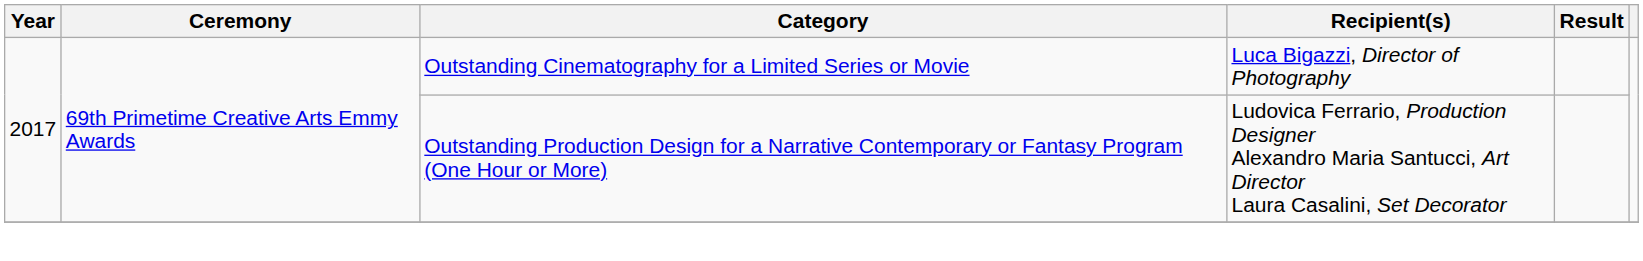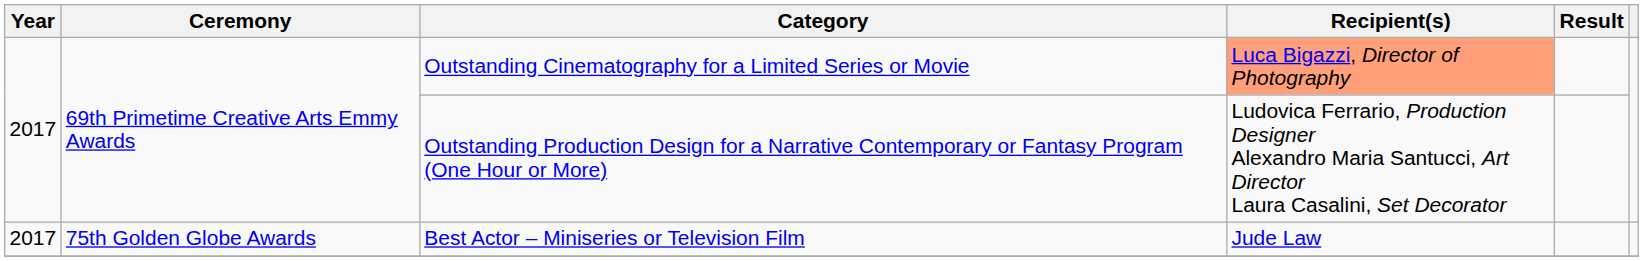Outstanding Cinematography for a Limited Series or Movie | Recipient(s): no background -> lightsalmon background
+ row: 2017 | 75th Golden Globe Awards | Best Actor – Miniseries or Television Film | Jude Law
